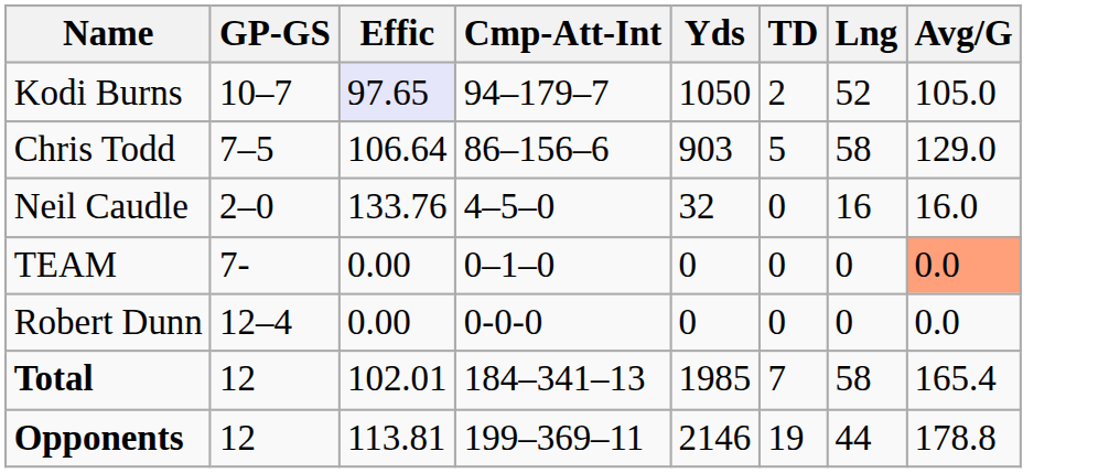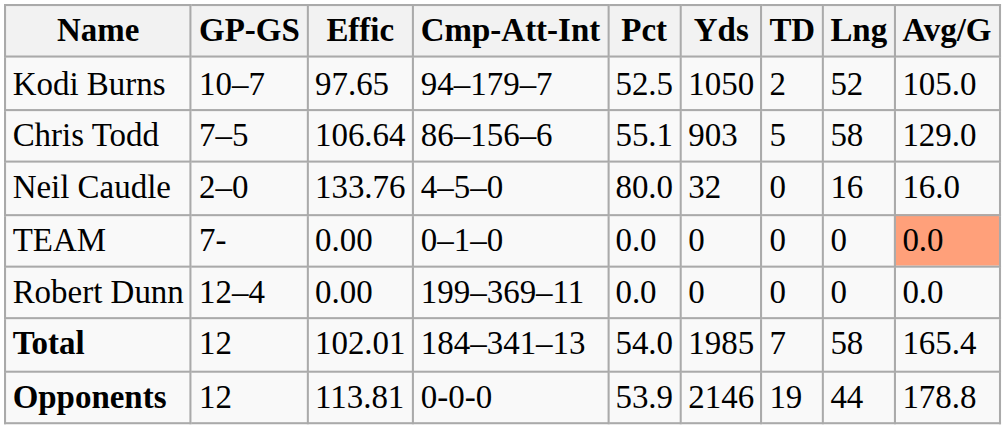+ column: Pct | 52.5 | 55.1 | 80.0 | 0.0 | 0.0 | 54.0 | 53.9
Kodi Burns | Effic: lavender background -> no background
Robert Dunn | Cmp-Att-Int: 0-0-0 -> 199–369–11
Opponents | Cmp-Att-Int: 199–369–11 -> 0-0-0
